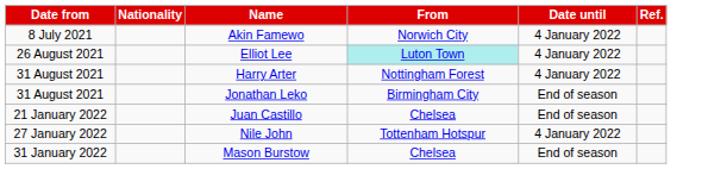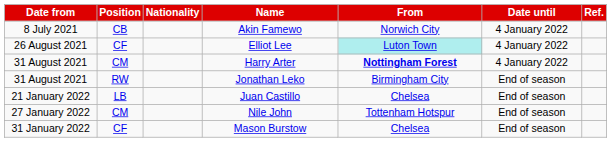+ column: Position | CB | CF | CM | RW | LB | CM | CF
Harry Arter | From: normal -> bold
Nile John | Date until: 4 January 2022 -> End of season
